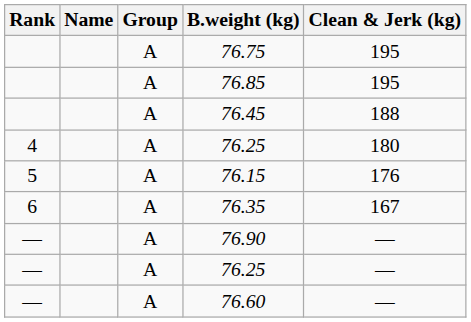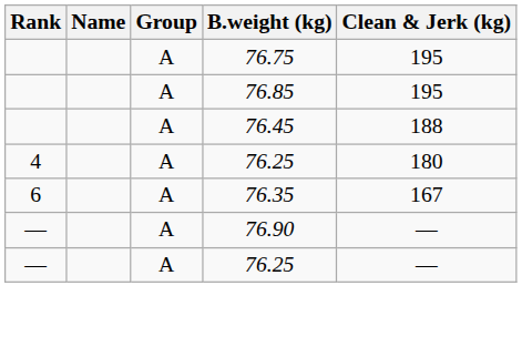- row: 5 | A | 76.15 | 176
- row: — | A | 76.60 | —
